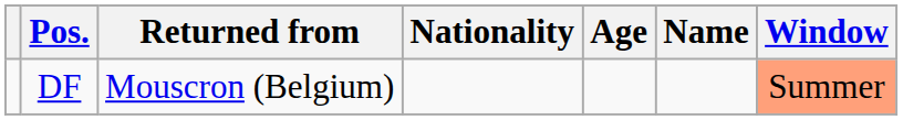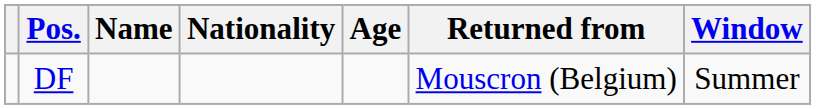columns swapped: Name <-> Returned from
DF | Window: lightsalmon background -> no background
